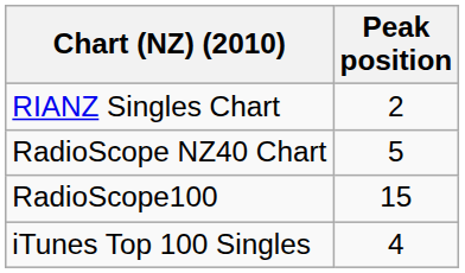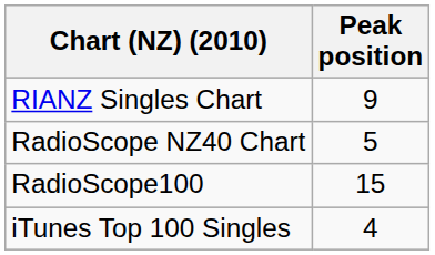RIANZ Singles Chart | Peak position: 2 -> 9
